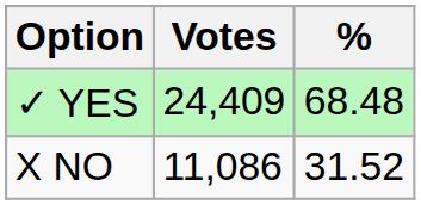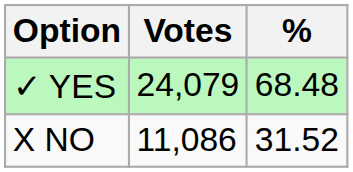✓ YES | Votes: 24,409 -> 24,079
